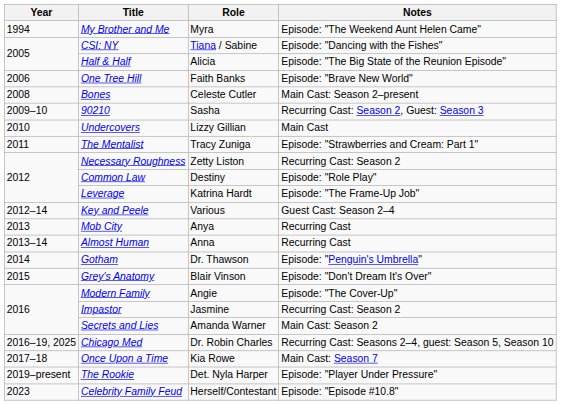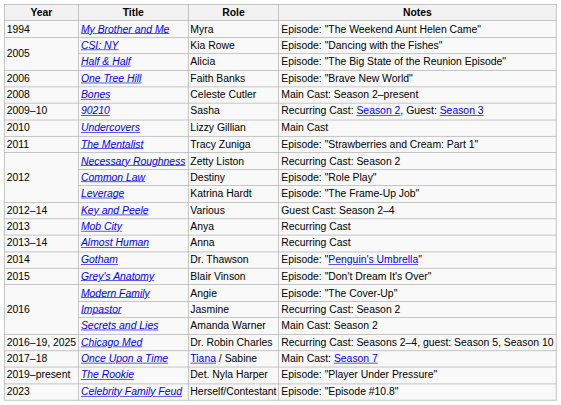CSI: NY | Role: Tiana / Sabine -> Kia Rowe
Once Upon a Time | Role: Kia Rowe -> Tiana / Sabine
